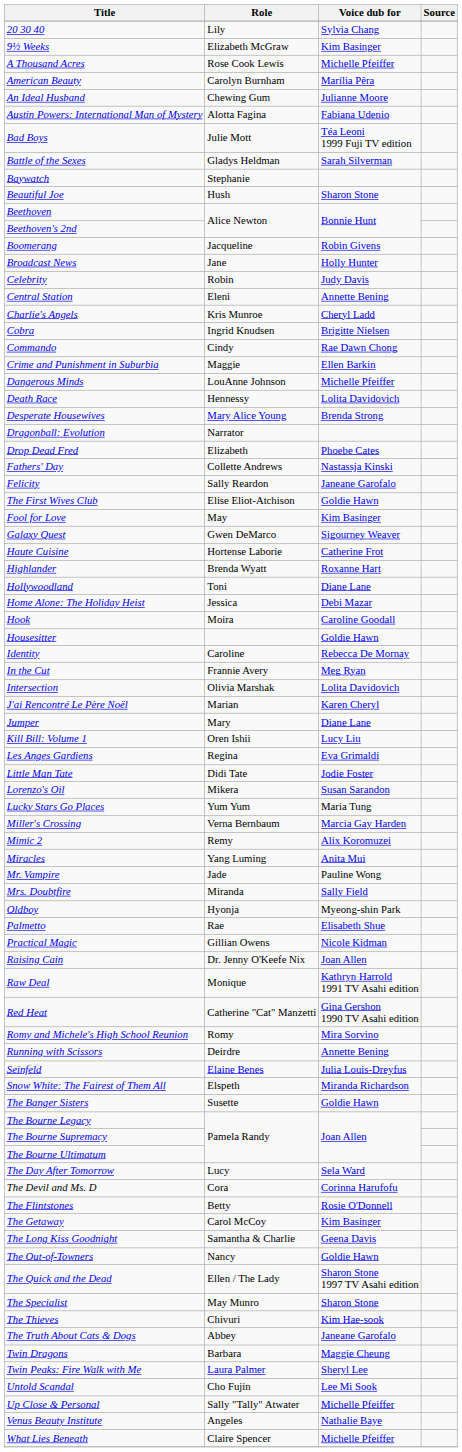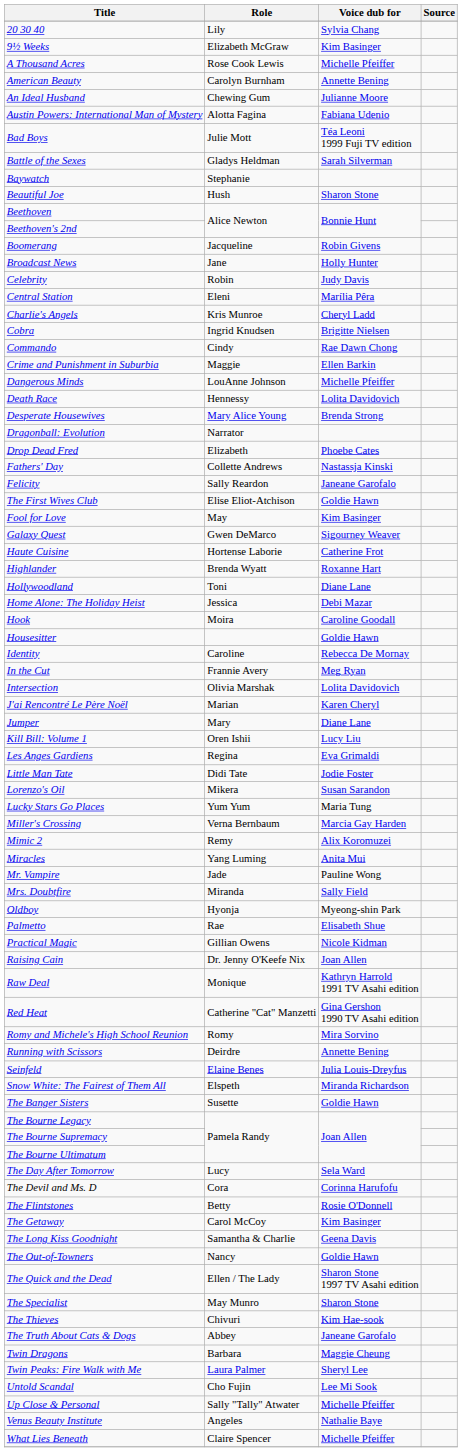American Beauty | Voice dub for: Marília Pêra -> Annette Bening
Central Station | Voice dub for: Annette Bening -> Marília Pêra
